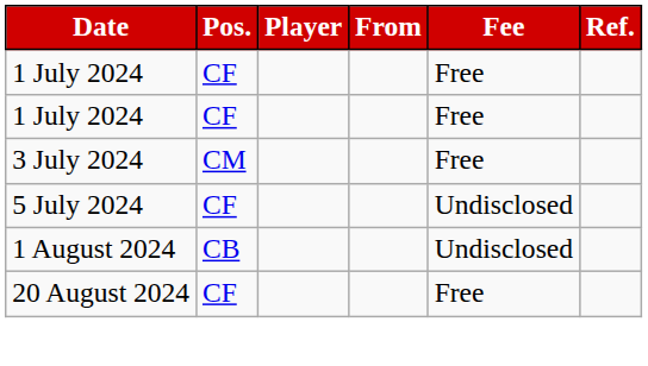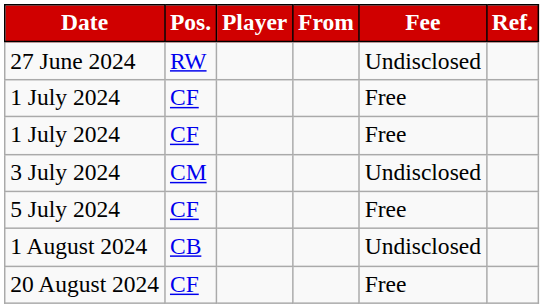+ row: 27 June 2024 | RW | Undisclosed
3 July 2024 | Fee: Free -> Undisclosed
5 July 2024 | Fee: Undisclosed -> Free
